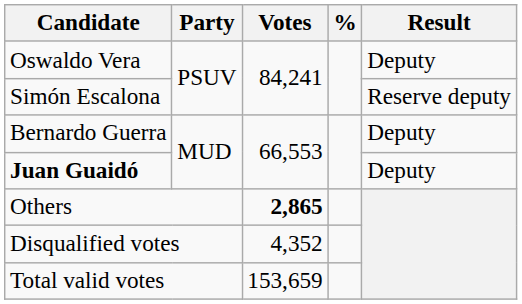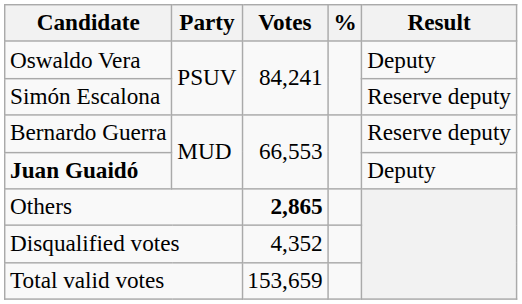Bernardo Guerra | Result: Deputy -> Reserve deputy
